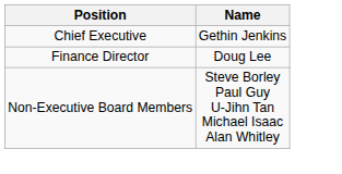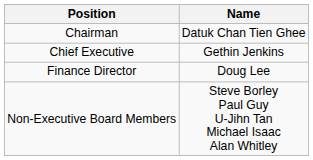+ row: Chairman | Datuk Chan Tien Ghee
